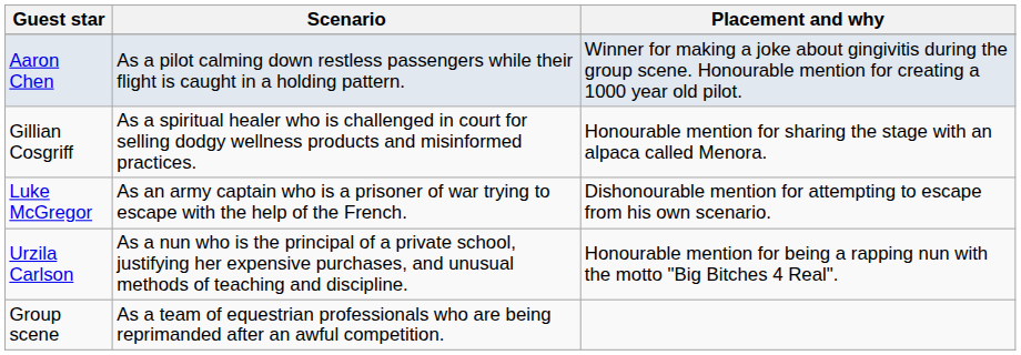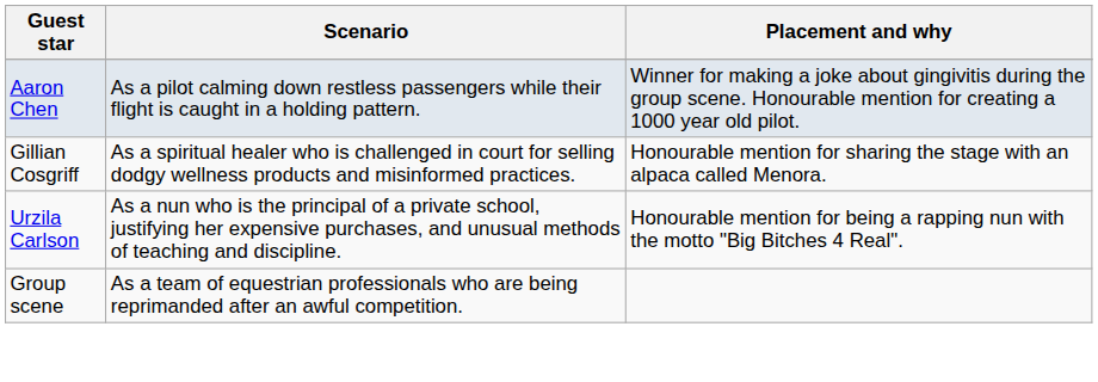- row: Luke McGregor | As an army captain who is a prisoner of war trying to escape with the help of the French. | Dishonourable mention for attempting to escape from his own scenario.
